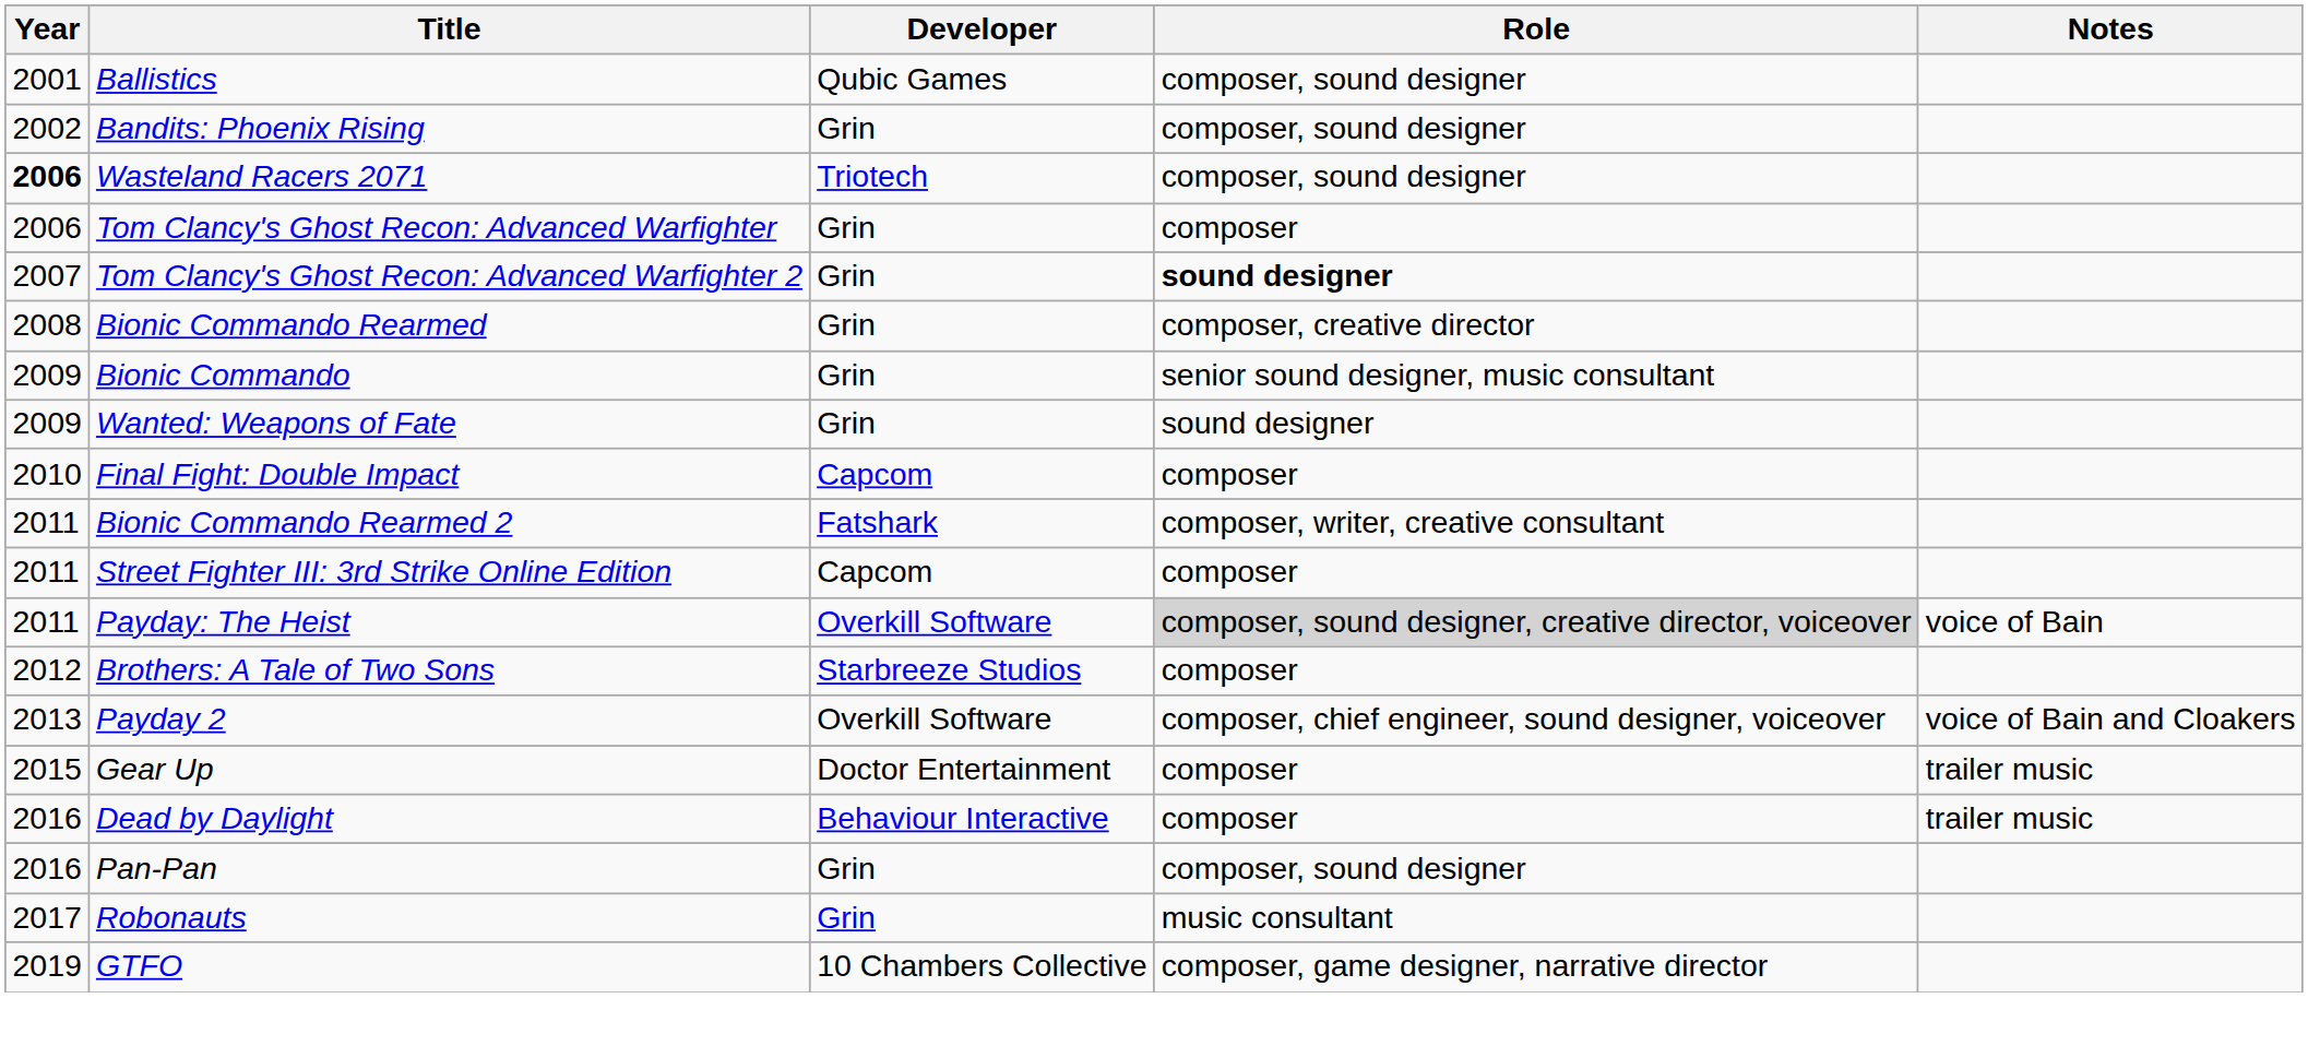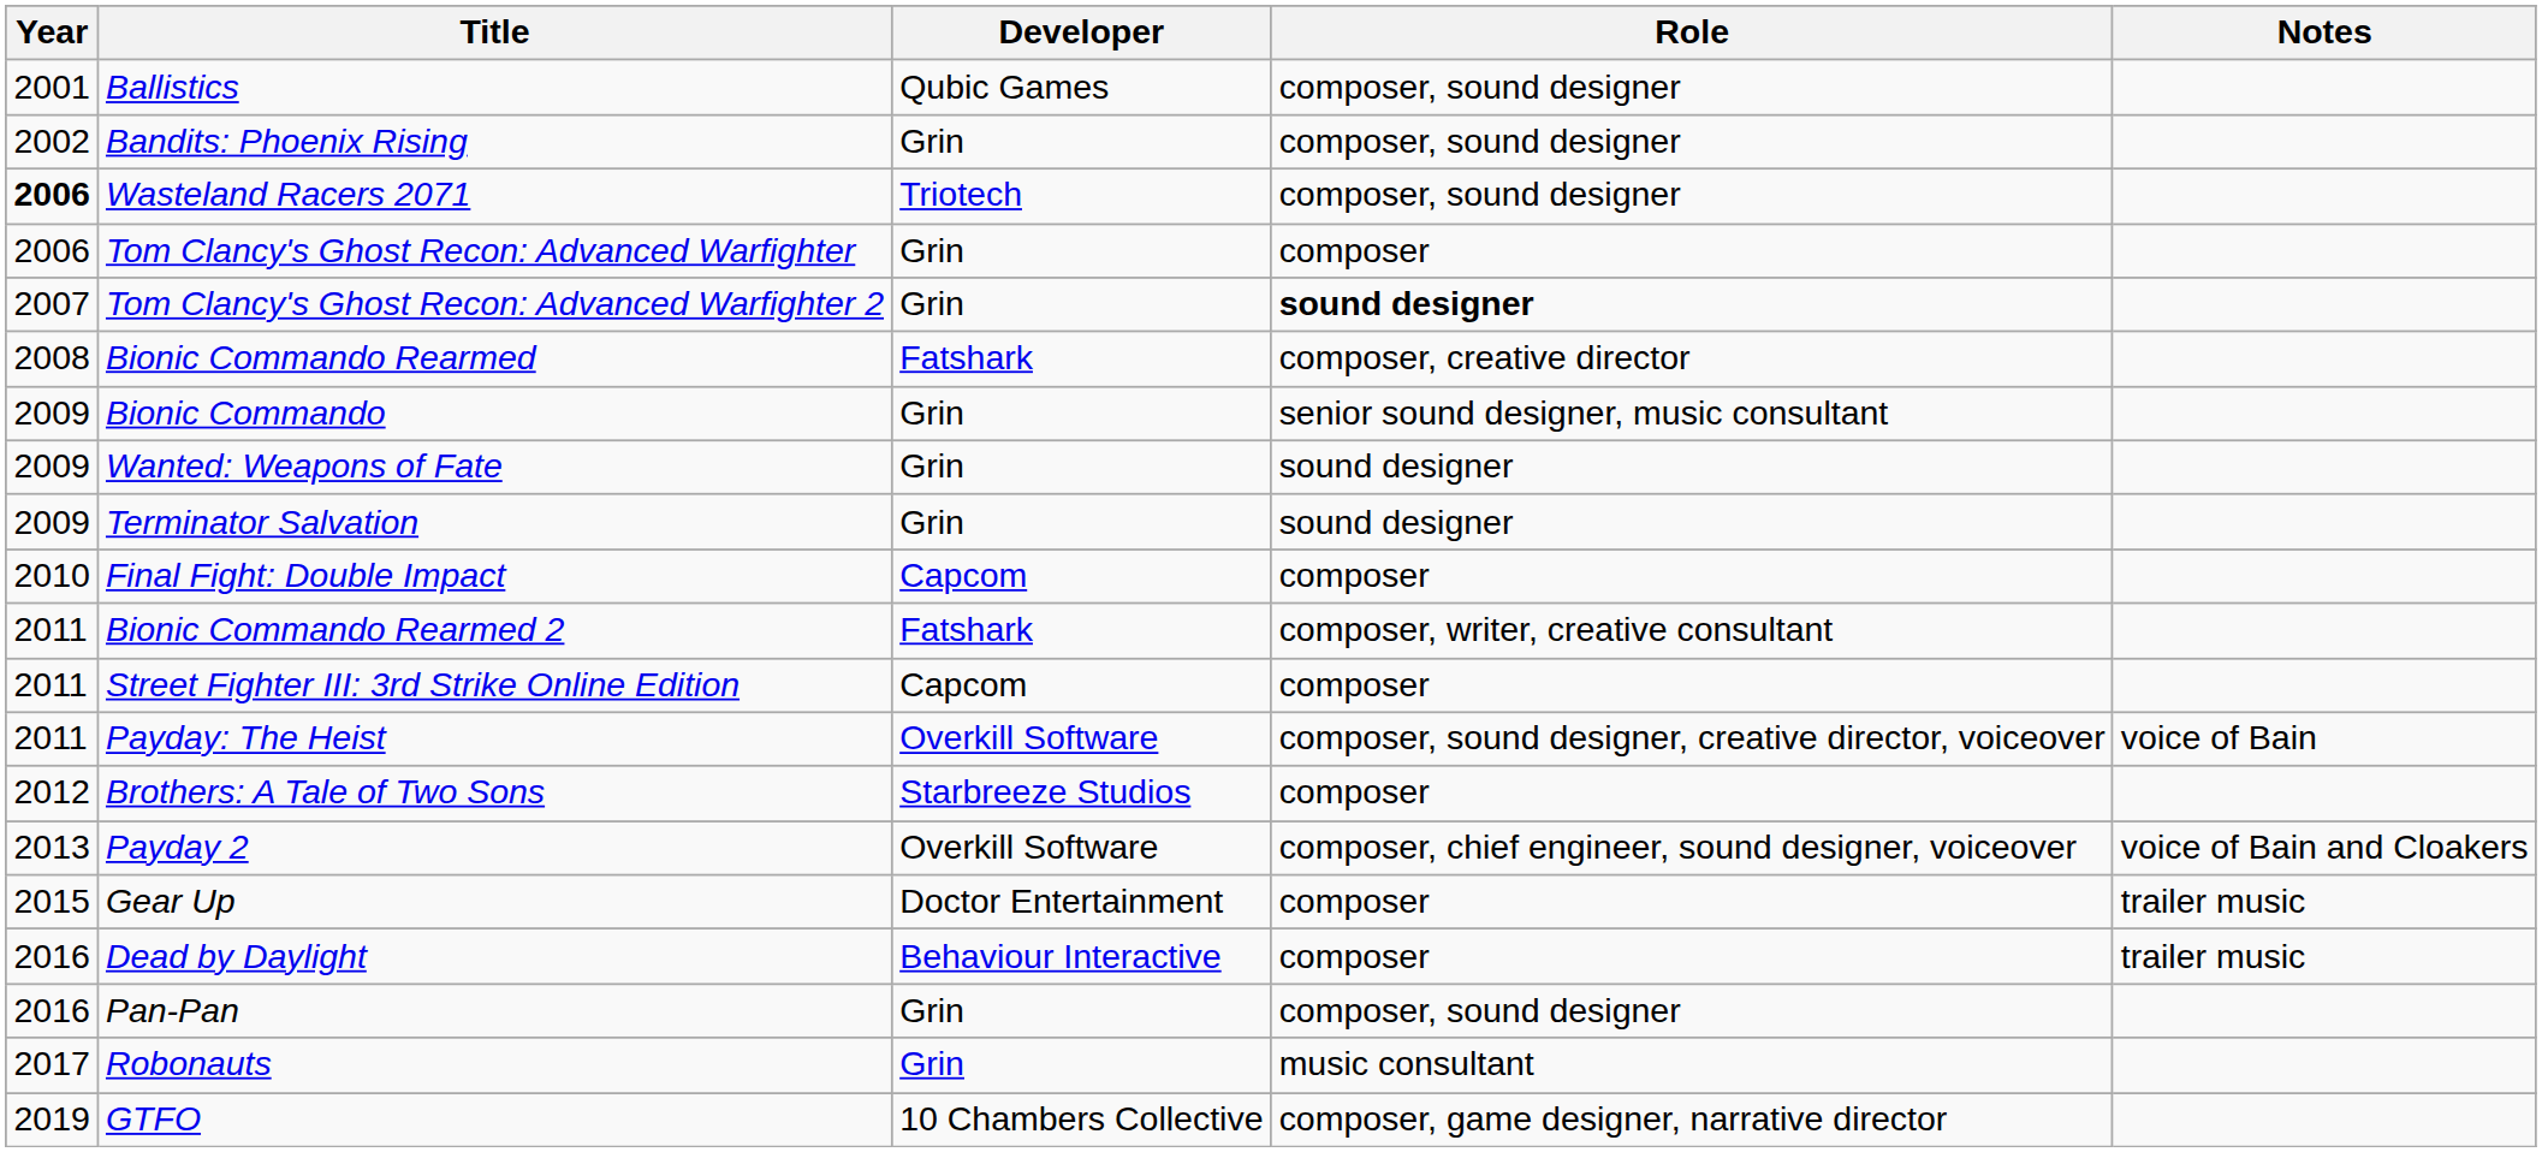Bionic Commando Rearmed | Developer: Grin -> Fatshark
+ row: 2009 | Terminator Salvation | Grin | sound designer
Payday: The Heist | Role: lightgrey background -> no background
